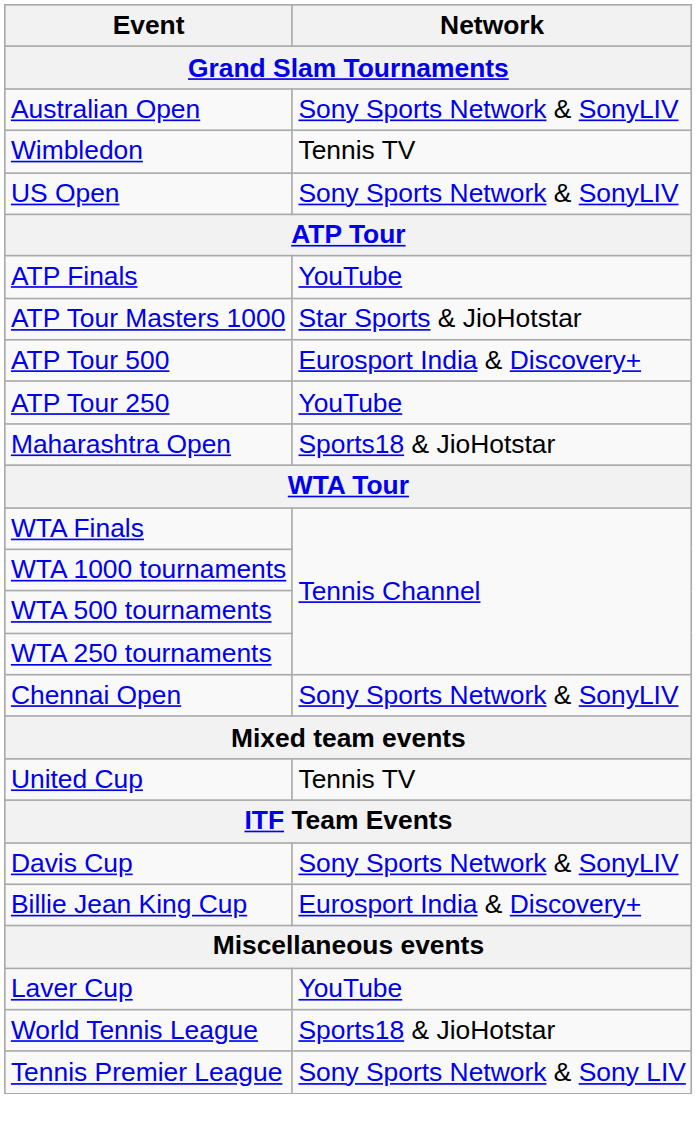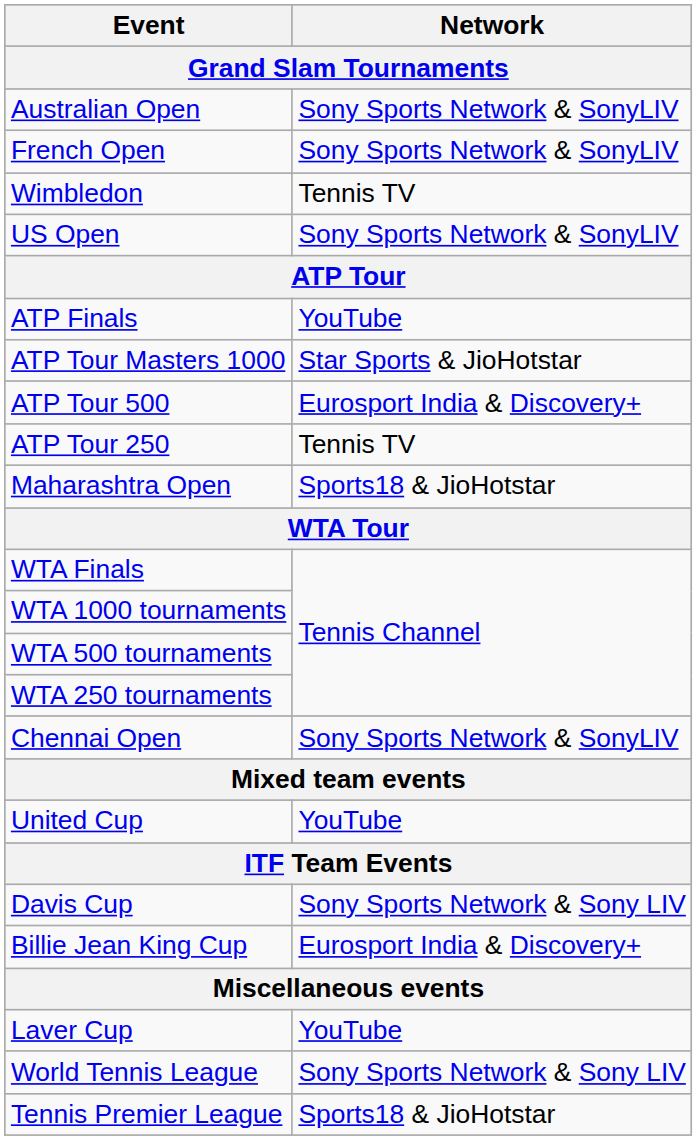+ row: French Open | Sony Sports Network & SonyLIV
ATP Tour 250 | Network: YouTube -> Tennis TV
United Cup | Network: Tennis TV -> YouTube
Davis Cup | Network: Sony Sports Network & SonyLIV -> Sony Sports Network & Sony LIV
World Tennis League | Network: Sports18 & JioHotstar -> Sony Sports Network & Sony LIV
Tennis Premier League | Network: Sony Sports Network & Sony LIV -> Sports18 & JioHotstar
